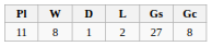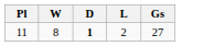- column: Gc | 8
11 | D: normal -> bold
